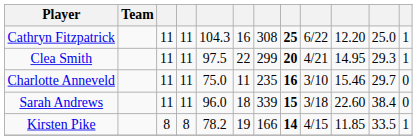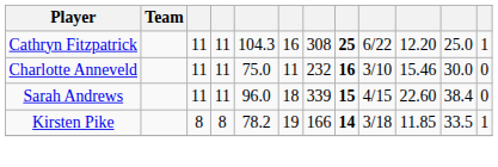- row: Clea Smith | 11 | 11 | 97.5 | 22 | 299 | 20 | 4/21 | 14.95 | 29.3 | 1
Charlotte Anneveld | column 7: 235 -> 232
Charlotte Anneveld | column 11: 29.7 -> 30.0
Sarah Andrews | column 9: 3/18 -> 4/15
Kirsten Pike | column 9: 4/15 -> 3/18
